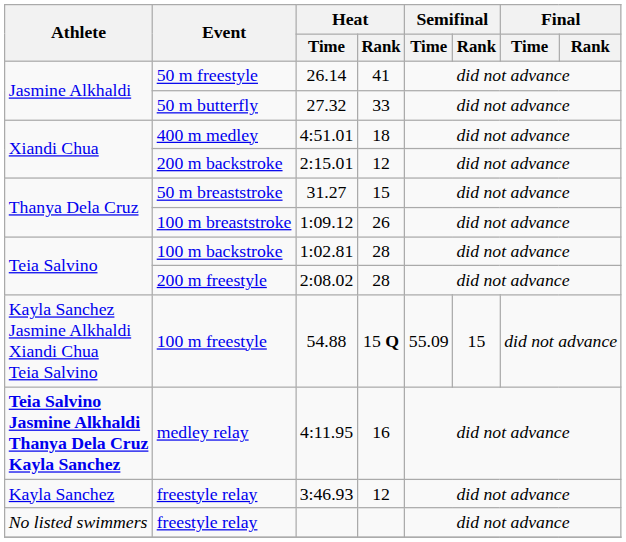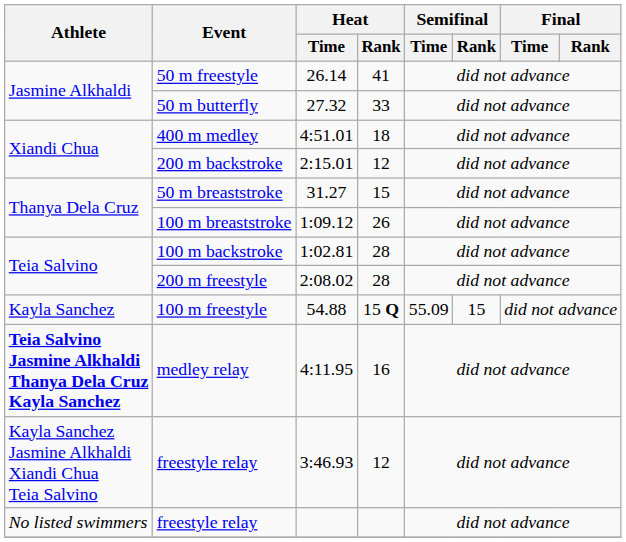100 m freestyle | Athlete: Kayla Sanchez Jasmine Alkhaldi Xiandi Chua Teia Salvino -> Kayla Sanchez
freestyle relay / 3:46.93 | Athlete: Kayla Sanchez -> Kayla Sanchez Jasmine Alkhaldi Xiandi Chua Teia Salvino
